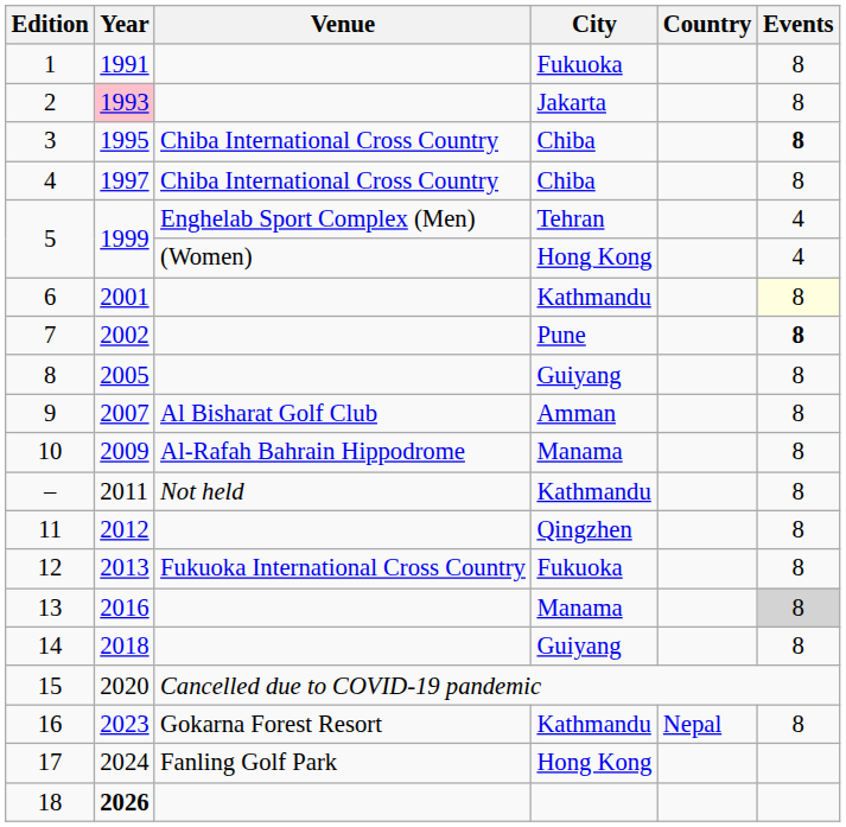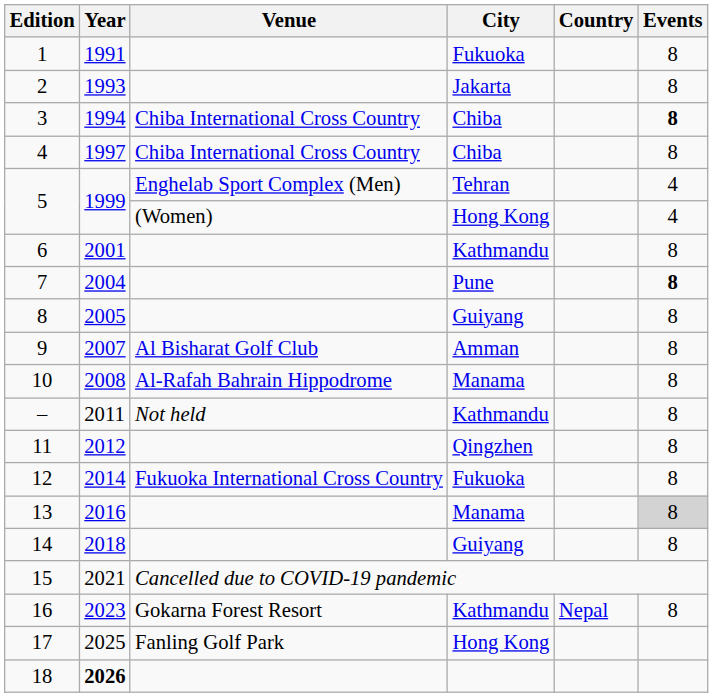2 | Year: pink background -> no background
3 | Year: 1995 -> 1994
6 | Events: lightyellow background -> no background
7 | Year: 2002 -> 2004
10 | Year: 2009 -> 2008
12 | Year: 2013 -> 2014
15 | Year: 2020 -> 2021
17 | Year: 2024 -> 2025
